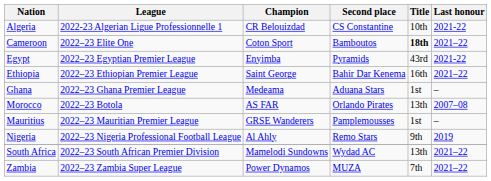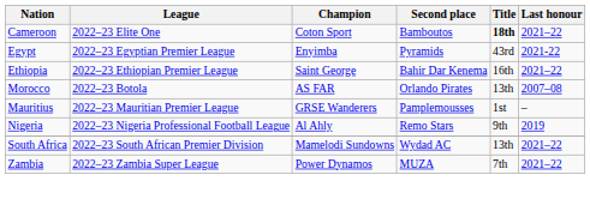- row: Algeria | 2022-23 Algerian Ligue Professionnelle 1 | CR Belouizdad | CS Constantine | 10th | 2021-22
- row: Ghana | 2022–23 Ghana Premier League | Medeama | Aduana Stars | 1st | –
